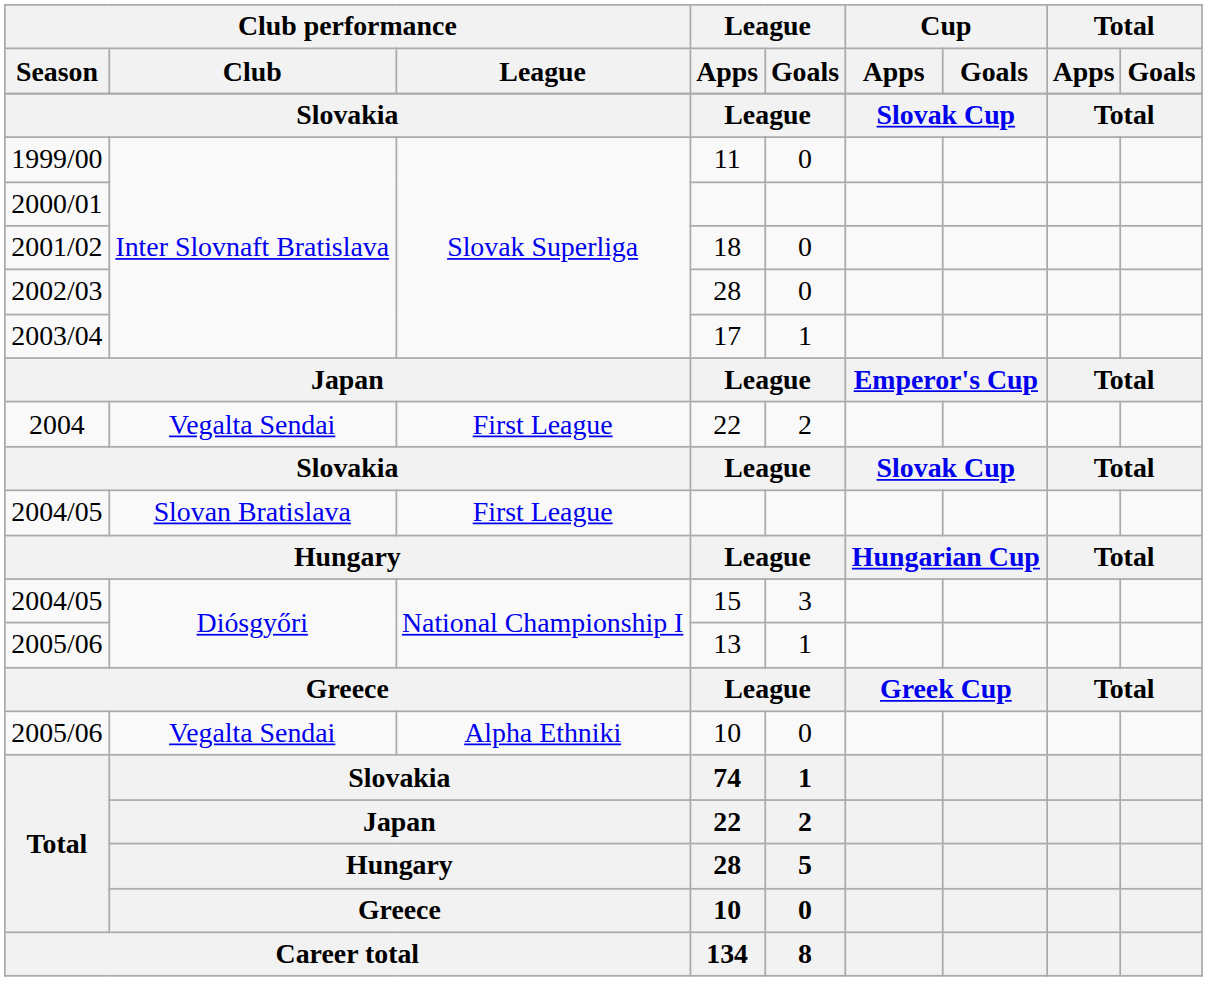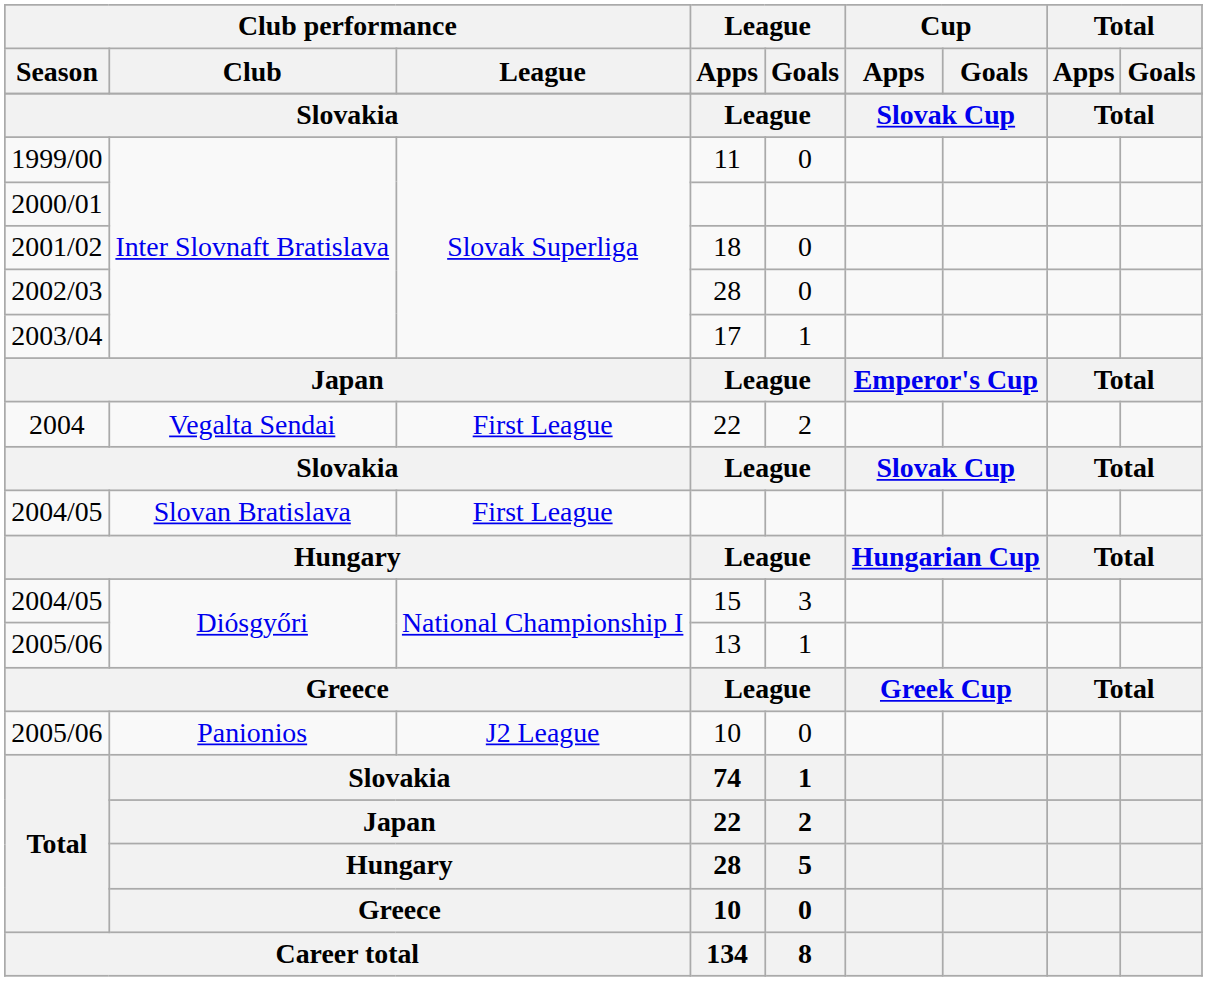2005/06 / 10 | Club performance / Club: Vegalta Sendai -> Panionios
2005/06 / 10 | Club performance / League: Alpha Ethniki -> J2 League
